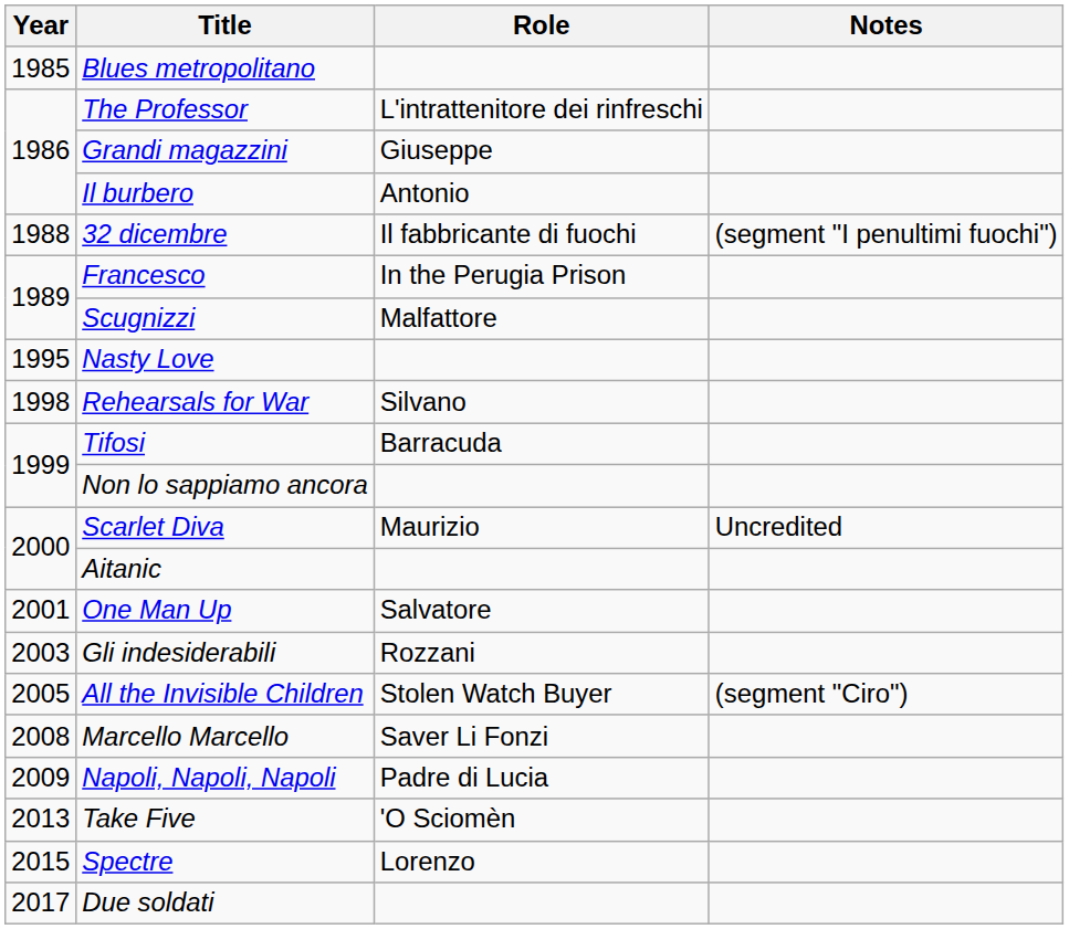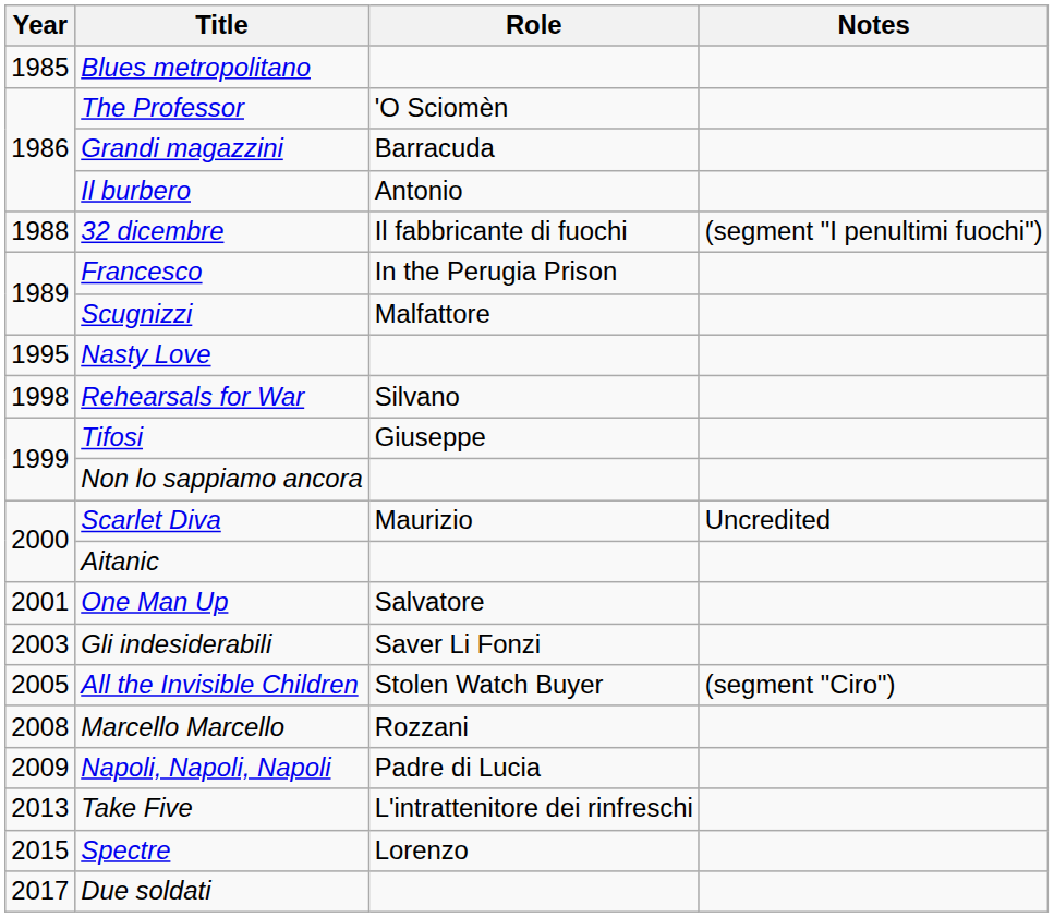The Professor | Role: L'intrattenitore dei rinfreschi -> 'O Sciomèn
Grandi magazzini | Role: Giuseppe -> Barracuda
Tifosi | Role: Barracuda -> Giuseppe
Gli indesiderabili | Role: Rozzani -> Saver Li Fonzi
Marcello Marcello | Role: Saver Li Fonzi -> Rozzani
Take Five | Role: 'O Sciomèn -> L'intrattenitore dei rinfreschi
